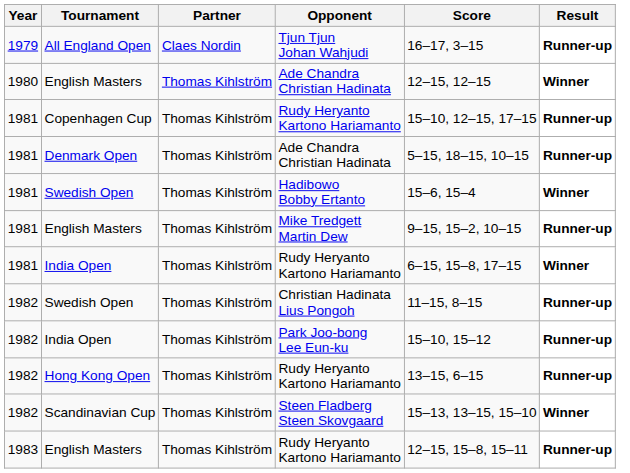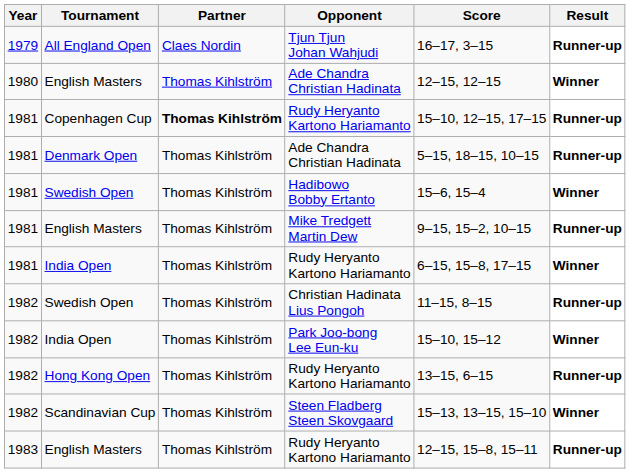Copenhagen Cup | Partner: normal -> bold
India Open / Park Joo-bong Lee Eun-ku | Result: Runner-up -> Winner
